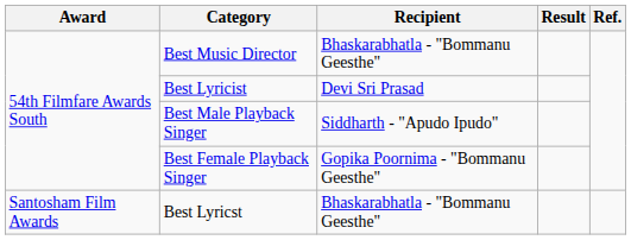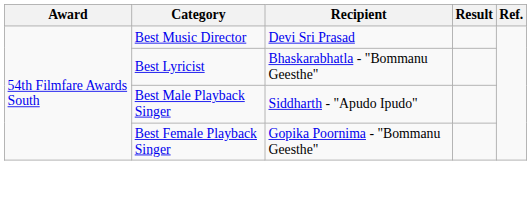Best Music Director | Recipient: Bhaskarabhatla - "Bommanu Geesthe" -> Devi Sri Prasad
Best Lyricist | Recipient: Devi Sri Prasad -> Bhaskarabhatla - "Bommanu Geesthe"
- row: Santosham Film Awards | Best Lyricst | Bhaskarabhatla - "Bommanu Geesthe"
